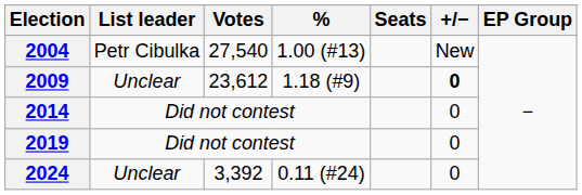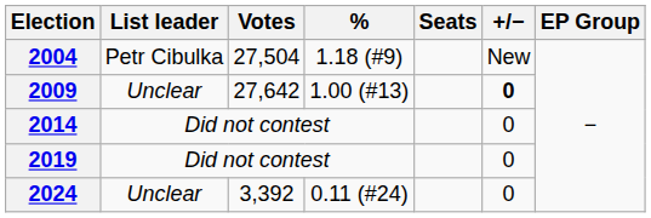2004 | Votes: 27,540 -> 27,504
2004 | %: 1.00 (#13) -> 1.18 (#9)
2009 | Votes: 23,612 -> 27,642
2009 | %: 1.18 (#9) -> 1.00 (#13)
